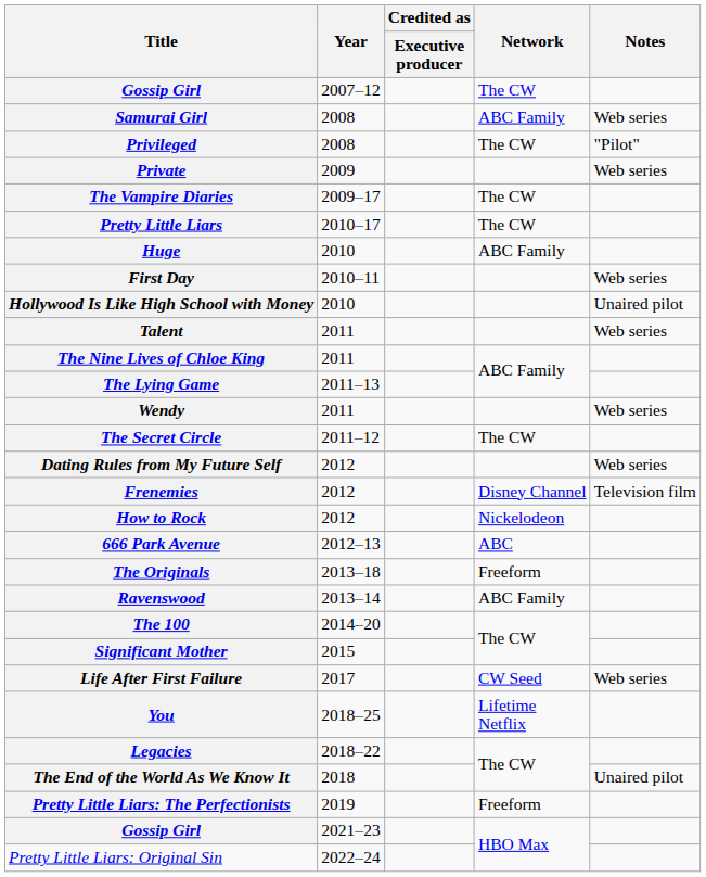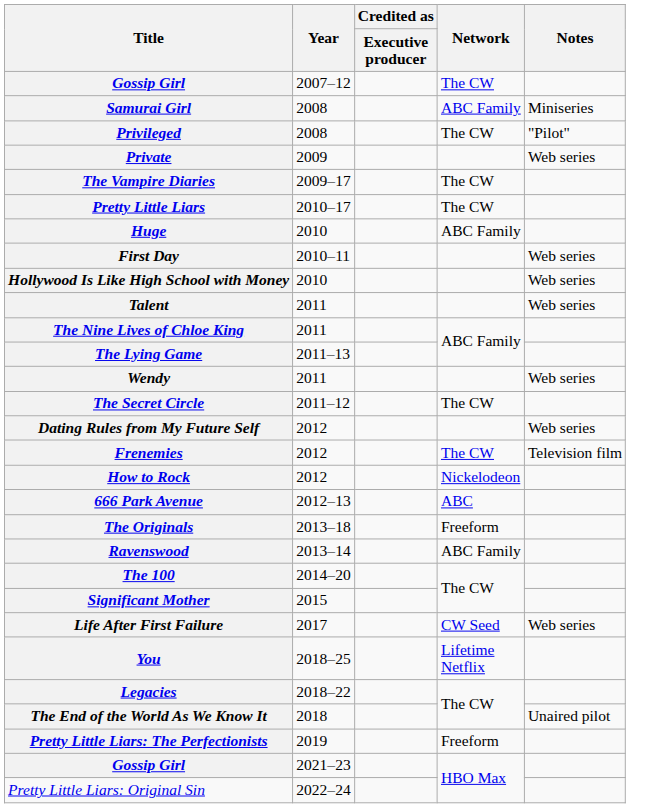Samurai Girl | Notes: Web series -> Miniseries
Hollywood Is Like High School with Money | Notes: Unaired pilot -> Web series
Frenemies | Network: Disney Channel -> The CW
